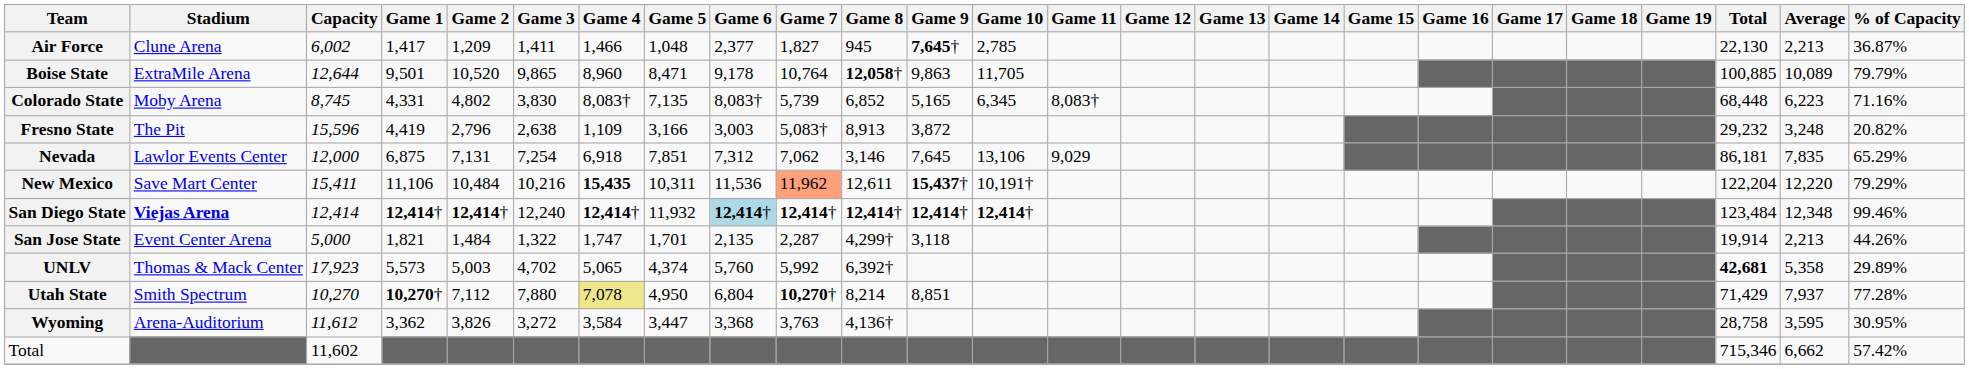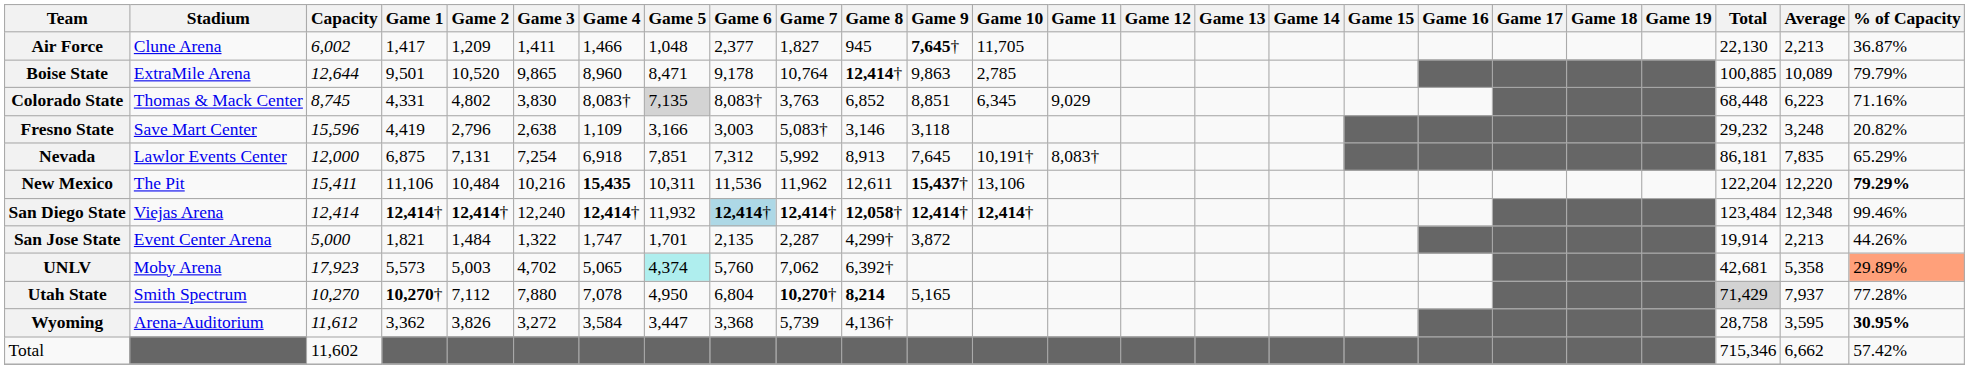Air Force | Game 10: 2,785 -> 11,705
Boise State | Game 8: 12,058† -> 12,414†
Boise State | Game 10: 11,705 -> 2,785
Colorado State | Stadium: Moby Arena -> Thomas & Mack Center
Colorado State | Game 5: no background -> lightgrey background
Colorado State | Game 7: 5,739 -> 3,763
Colorado State | Game 9: 5,165 -> 8,851
Colorado State | Game 11: 8,083† -> 9,029
Fresno State | Stadium: The Pit -> Save Mart Center
Fresno State | Game 8: 8,913 -> 3,146
Fresno State | Game 9: 3,872 -> 3,118
Nevada | Game 7: 7,062 -> 5,992
Nevada | Game 8: 3,146 -> 8,913
Nevada | Game 10: 13,106 -> 10,191†
Nevada | Game 11: 9,029 -> 8,083†
New Mexico | Stadium: Save Mart Center -> The Pit
New Mexico | Game 7: lightsalmon background -> no background
New Mexico | Game 10: 10,191† -> 13,106
New Mexico | % of Capacity: normal -> bold
San Diego State | Stadium: bold -> normal
San Diego State | Game 8: 12,414† -> 12,058†
San Jose State | Game 9: 3,118 -> 3,872
UNLV | Stadium: Thomas & Mack Center -> Moby Arena
UNLV | Game 5: no background -> paleturquoise background
UNLV | Game 7: 5,992 -> 7,062
UNLV | Total: bold -> normal
UNLV | % of Capacity: no background -> lightsalmon background
Utah State | Game 4: khaki background -> no background
Utah State | Game 8: normal -> bold
Utah State | Game 9: 8,851 -> 5,165
Utah State | Total: no background -> lightgrey background
Wyoming | Game 7: 3,763 -> 5,739
Wyoming | % of Capacity: normal -> bold
